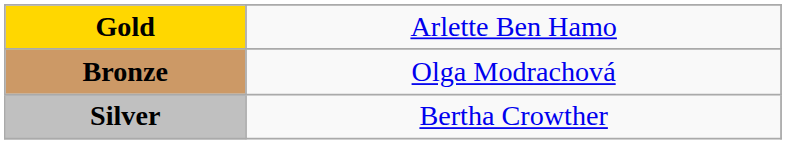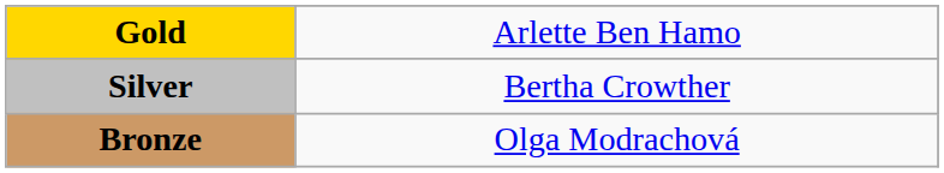rows swapped: Silver <-> Bronze
